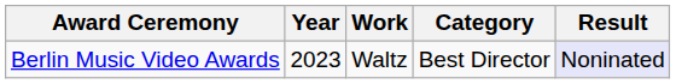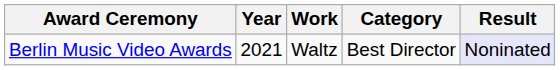Berlin Music Video Awards | Year: 2023 -> 2021
